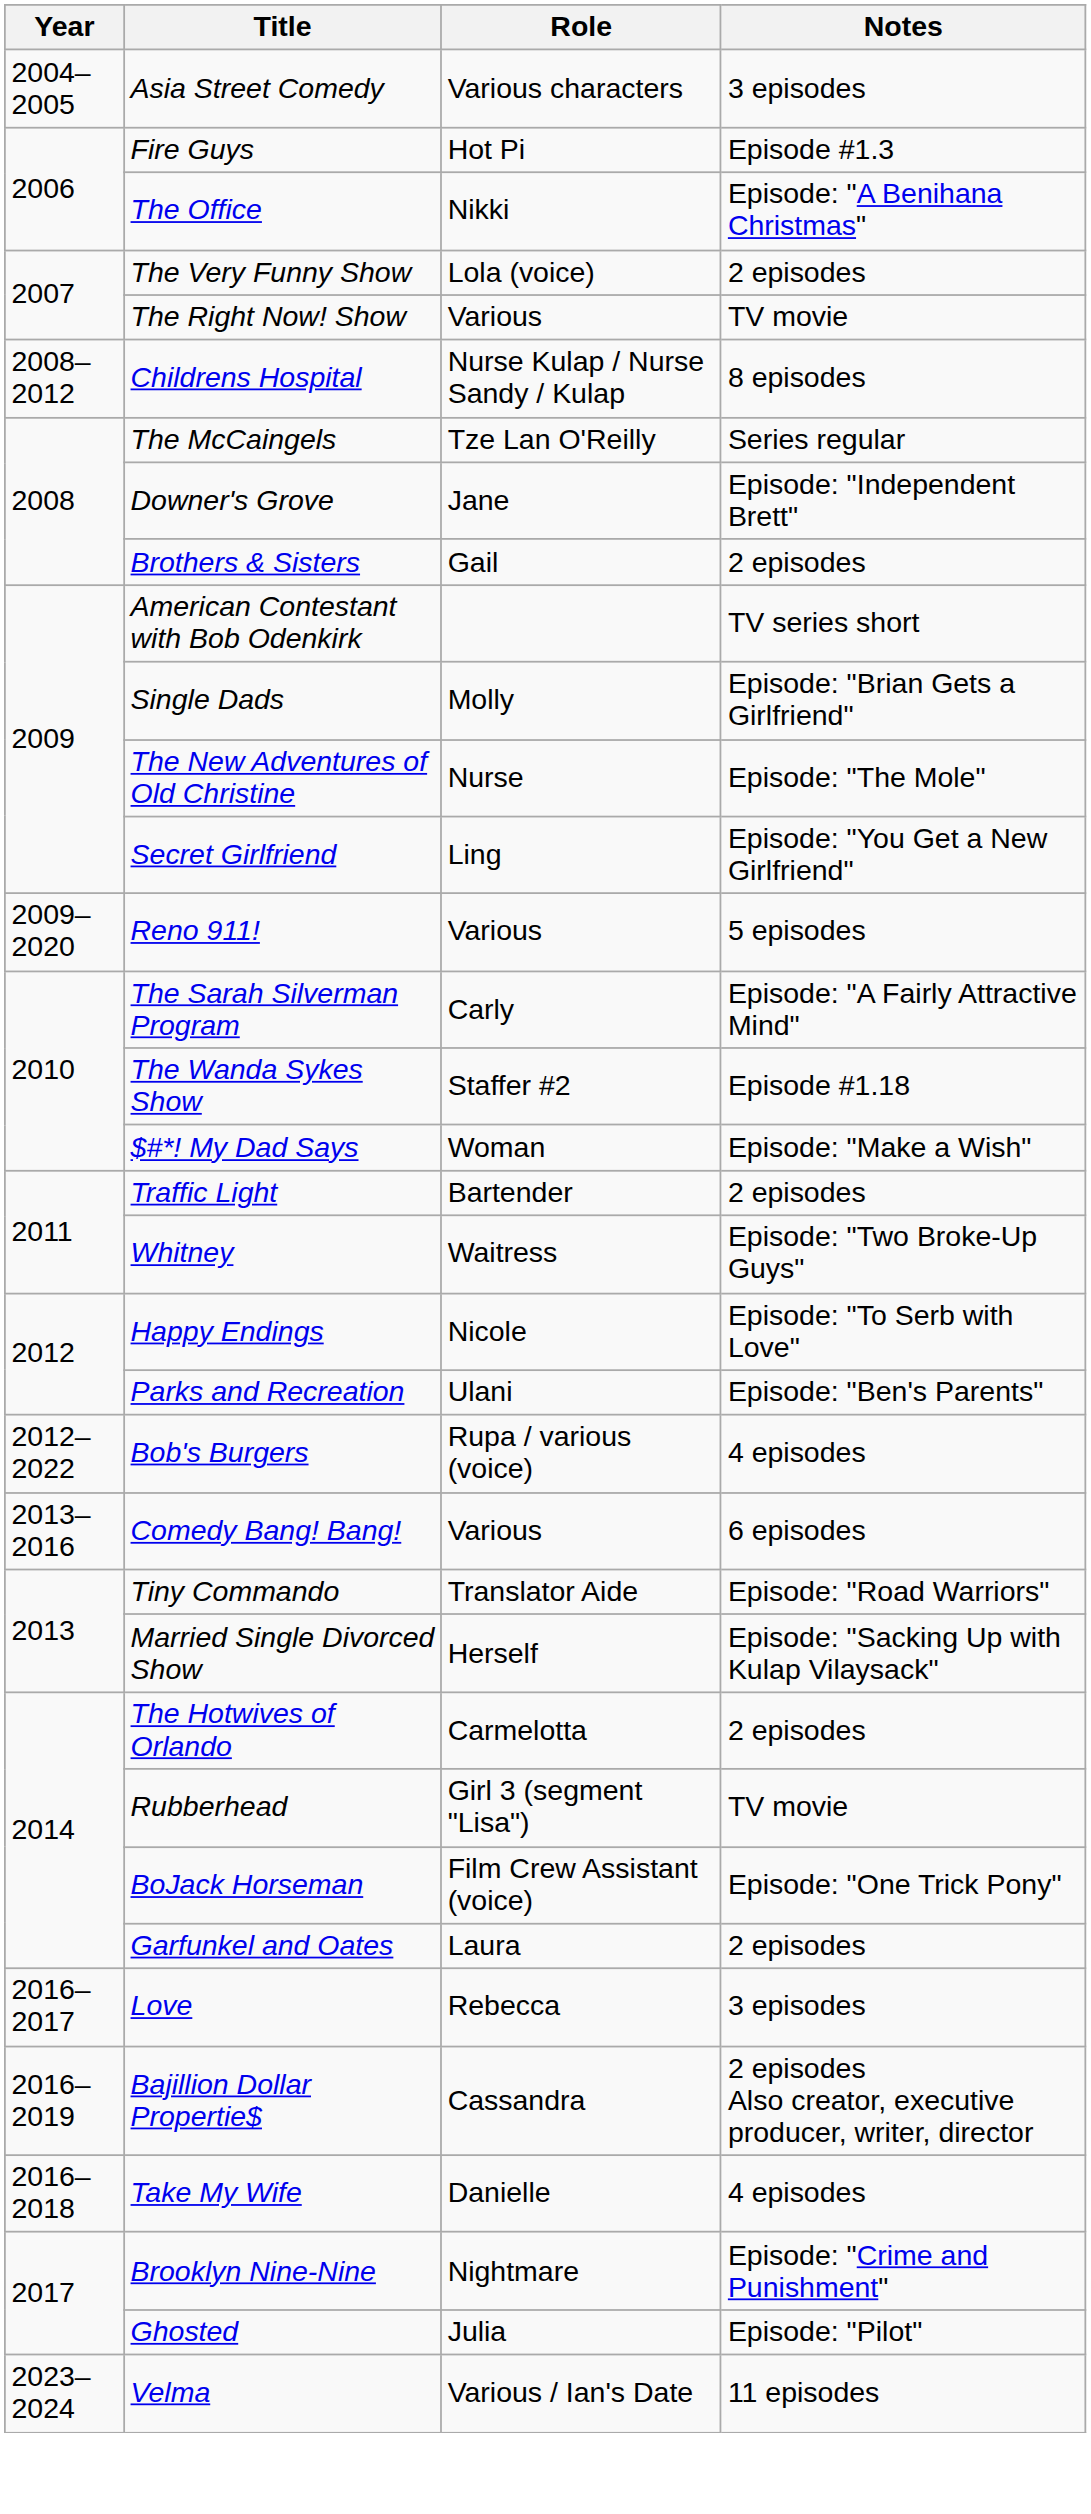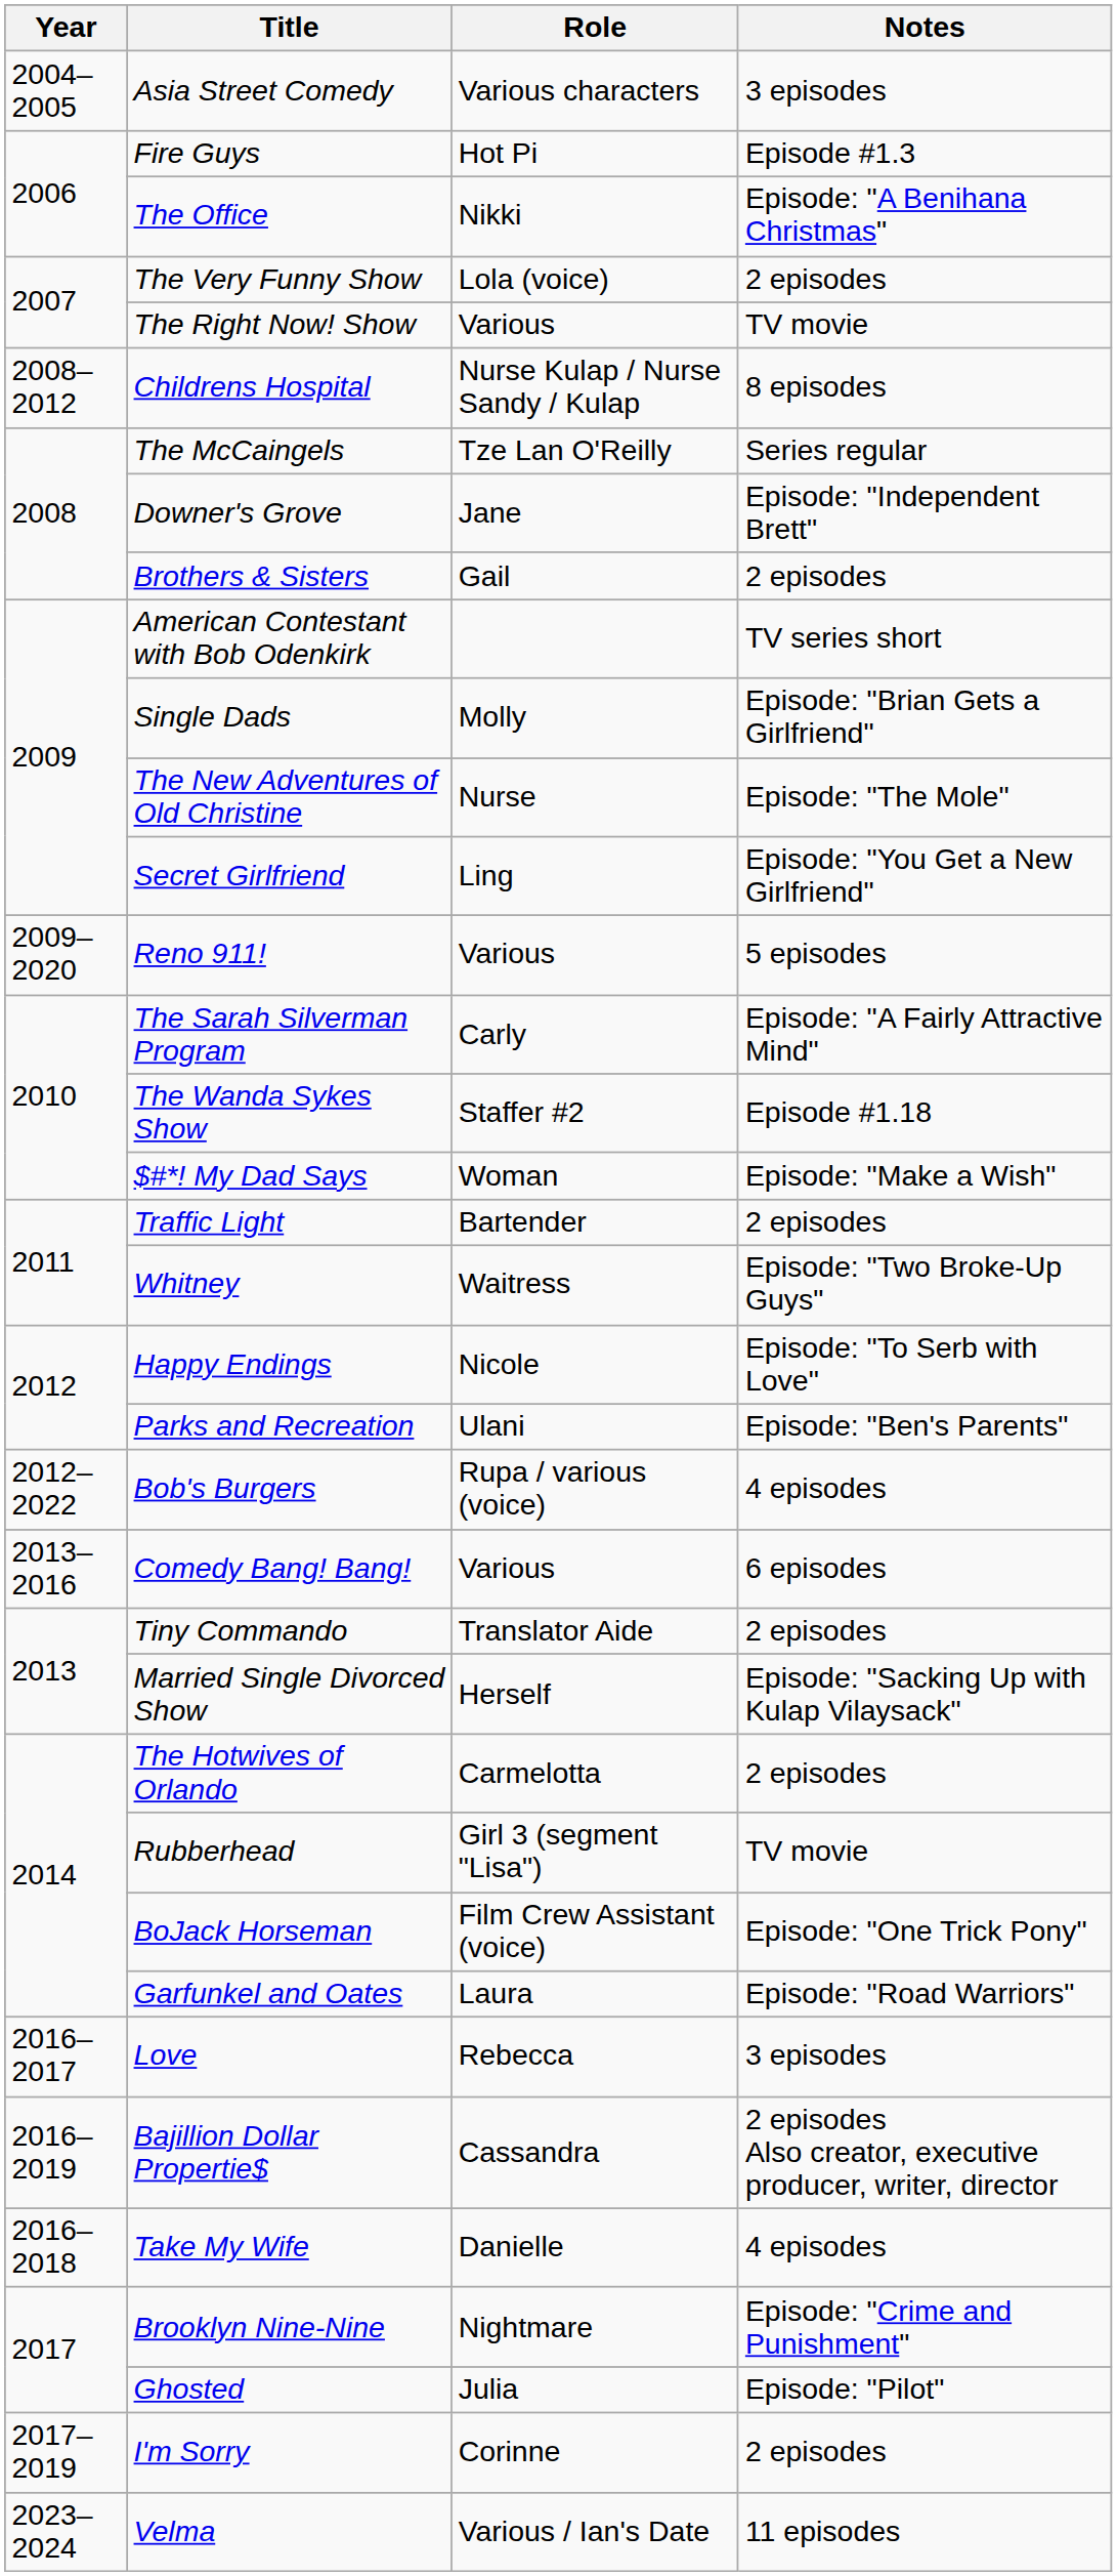Tiny Commando | Notes: Episode: "Road Warriors" -> 2 episodes
Garfunkel and Oates | Notes: 2 episodes -> Episode: "Road Warriors"
+ row: 2017–2019 | I'm Sorry | Corinne | 2 episodes
